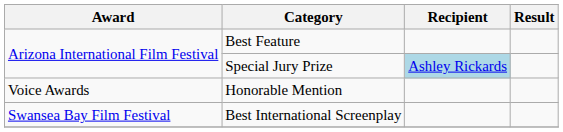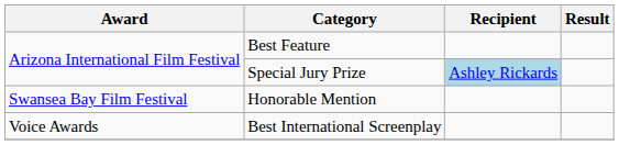Honorable Mention | Award: Voice Awards -> Swansea Bay Film Festival
Best International Screenplay | Award: Swansea Bay Film Festival -> Voice Awards
